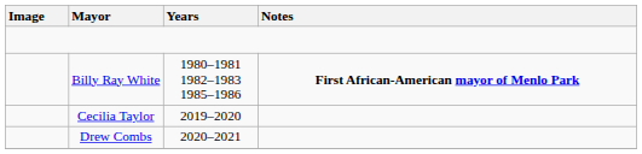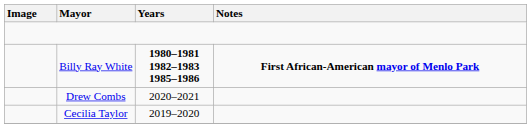Billy Ray White | Years: normal -> bold
rows swapped: Cecilia Taylor <-> Drew Combs
